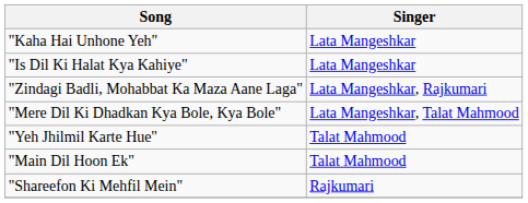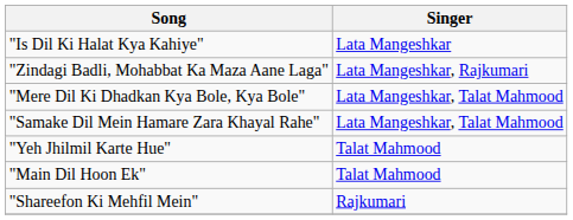- row: "Kaha Hai Unhone Yeh" | Lata Mangeshkar
+ row: "Samake Dil Mein Hamare Zara Khayal Rahe" | Lata Mangeshkar, Talat Mahmood
